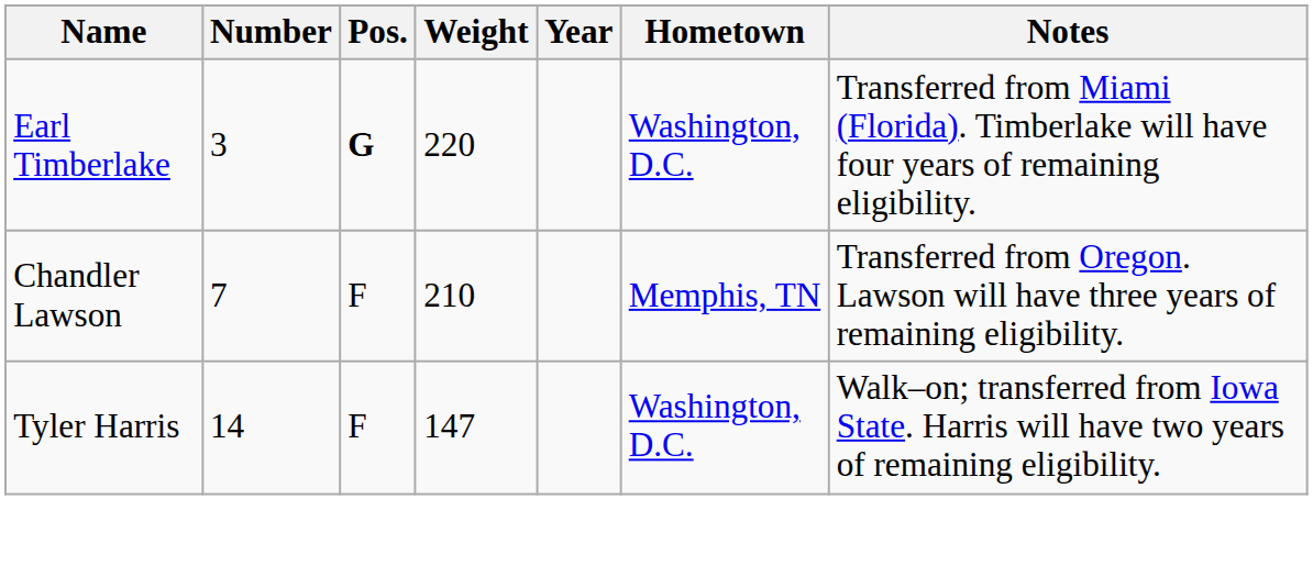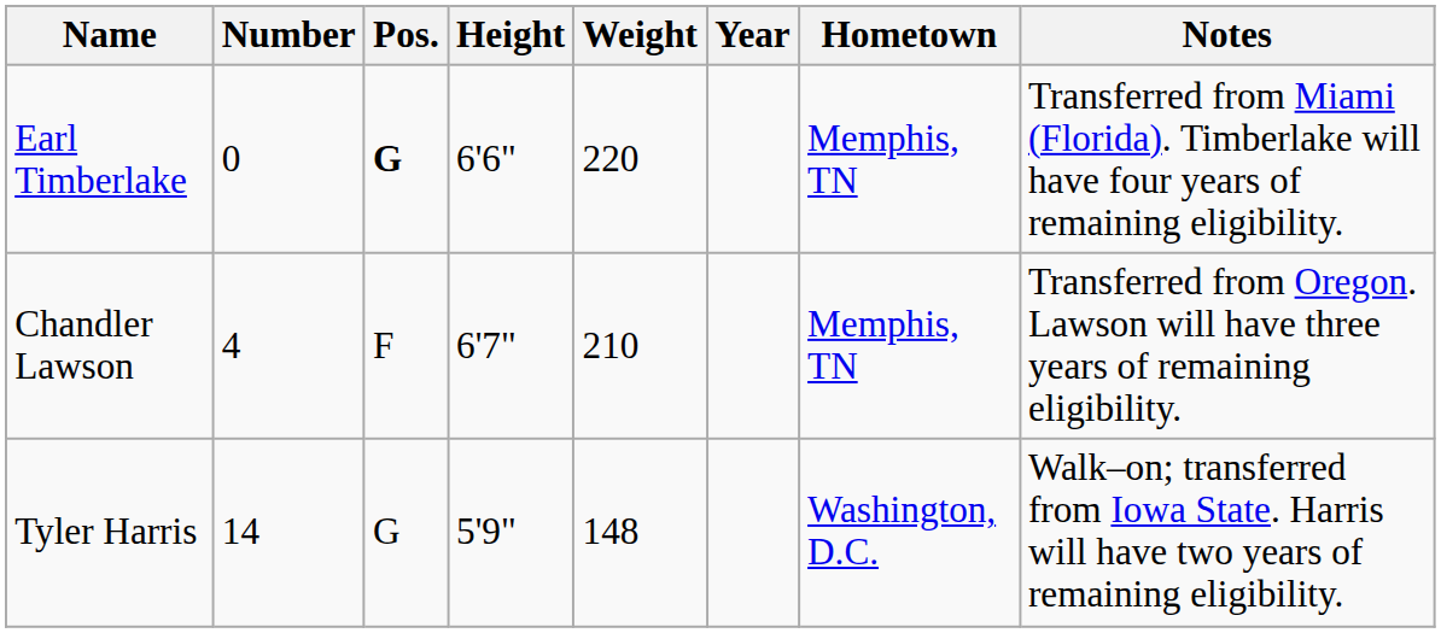+ column: Height | 6'6" | 6'7" | 5'9"
Earl Timberlake | Number: 3 -> 0
Earl Timberlake | Hometown: Washington, D.C. -> Memphis, TN
Chandler Lawson | Number: 7 -> 4
Tyler Harris | Pos.: F -> G
Tyler Harris | Weight: 147 -> 148
